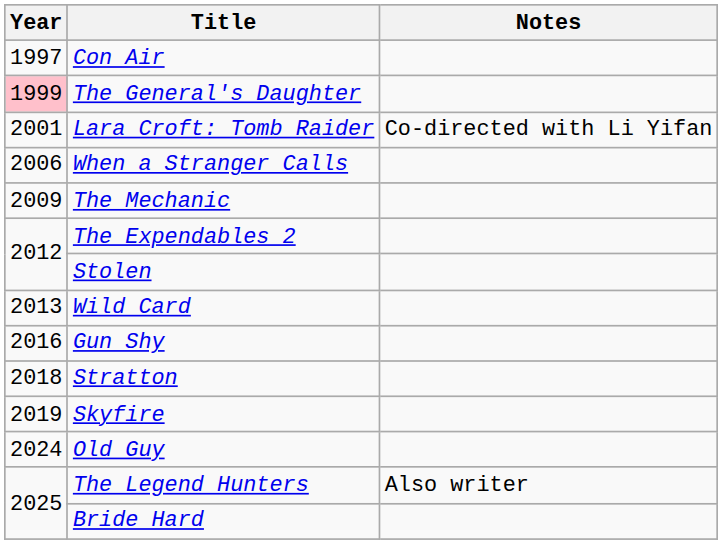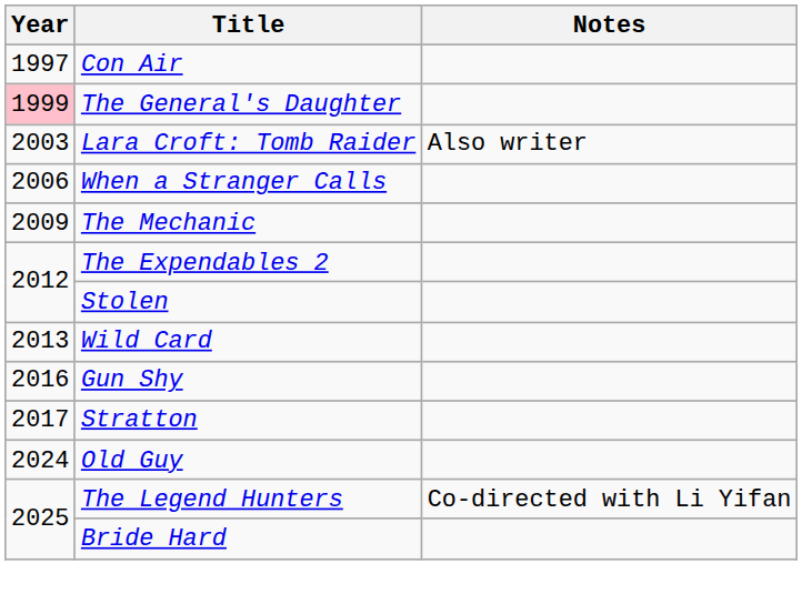Lara Croft: Tomb Raider | Year: 2001 -> 2003
Lara Croft: Tomb Raider | Notes: Co-directed with Li Yifan -> Also writer
Stratton | Year: 2018 -> 2017
- row: 2019 | Skyfire
The Legend Hunters | Notes: Also writer -> Co-directed with Li Yifan
